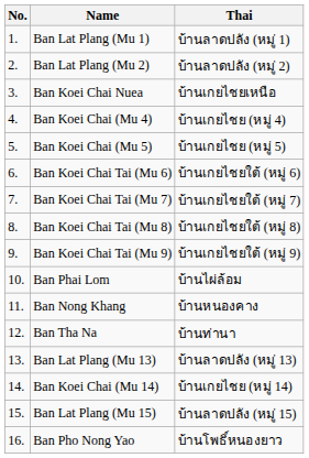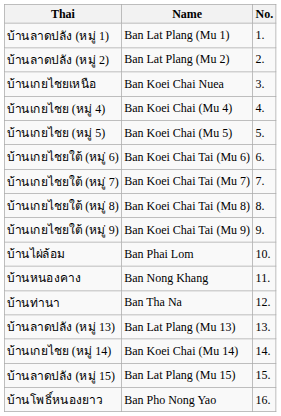columns swapped: No. <-> Thai
